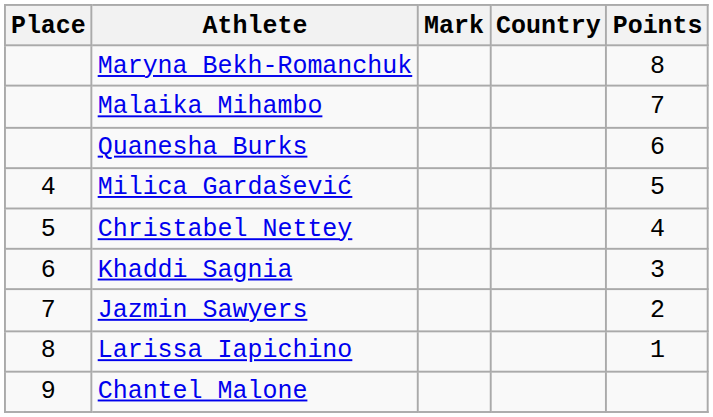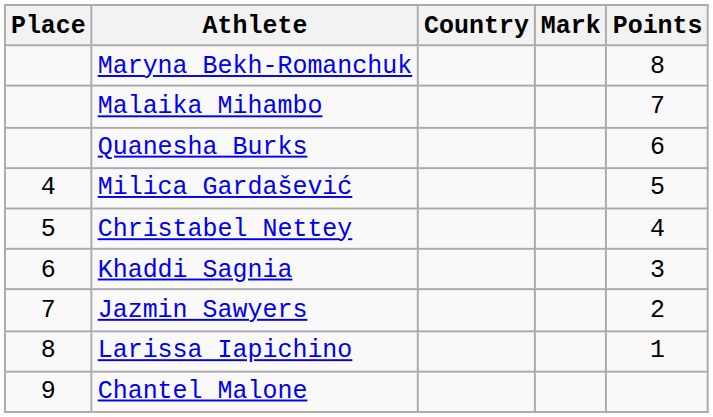columns swapped: Country <-> Mark
